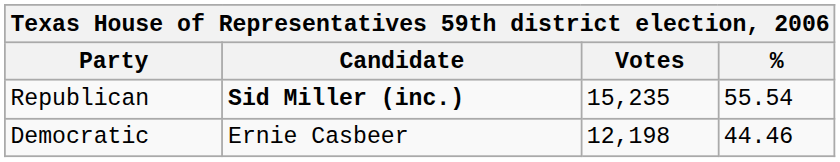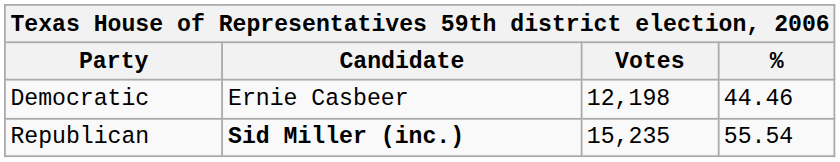rows swapped: Republican <-> Democratic
